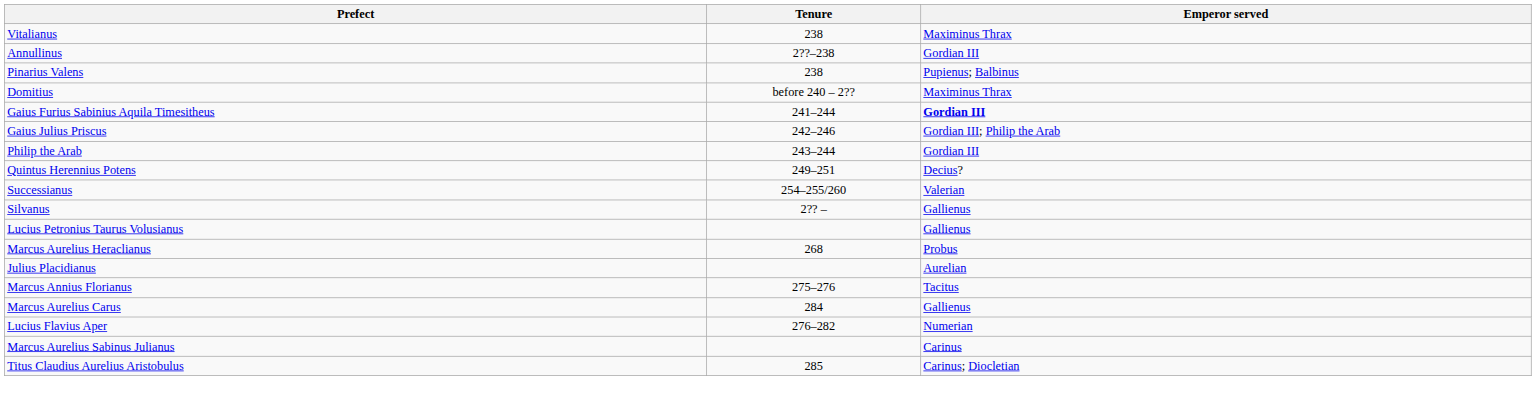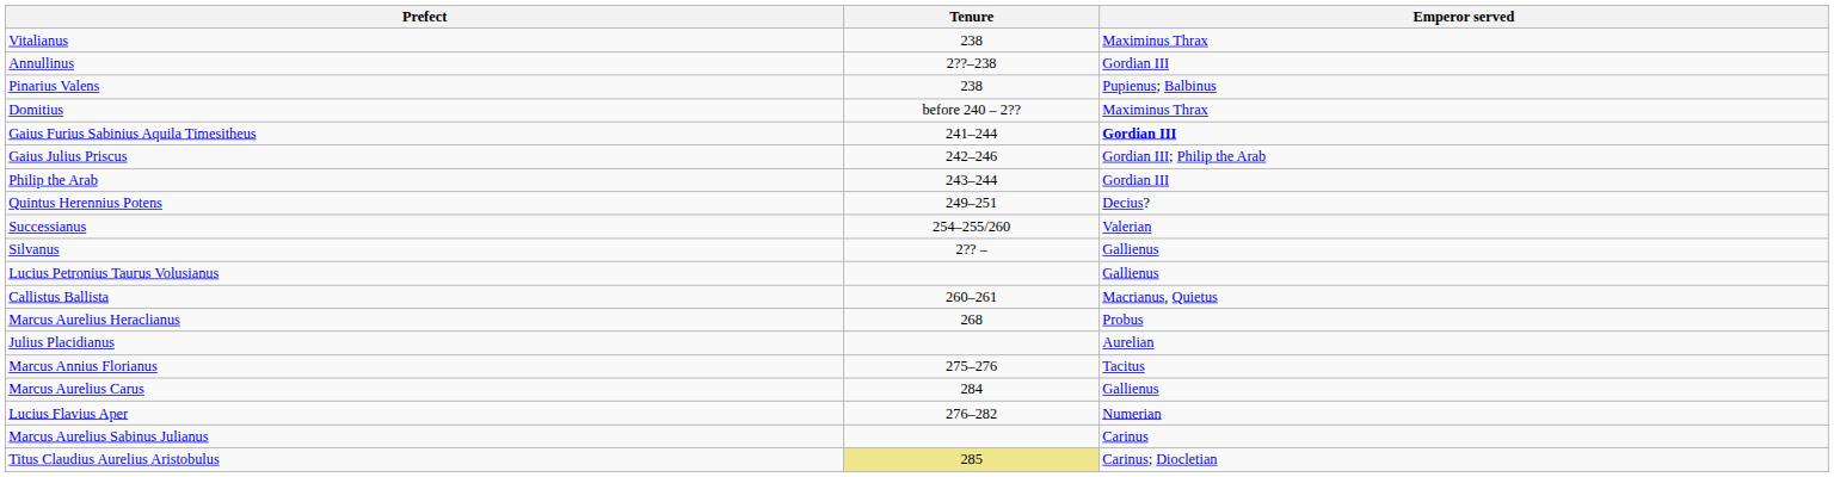+ row: Callistus Ballista | 260–261 | Macrianus, Quietus
Titus Claudius Aurelius Aristobulus | Tenure: no background -> khaki background
